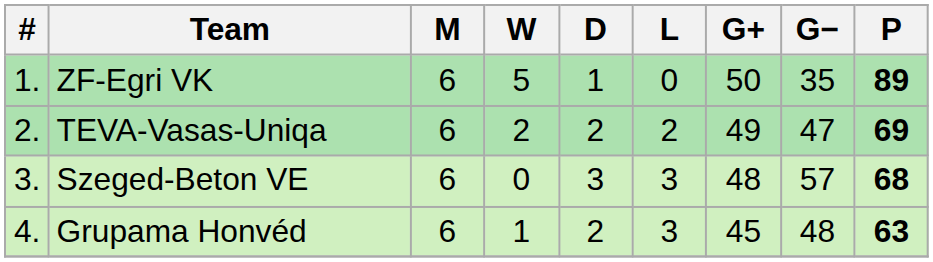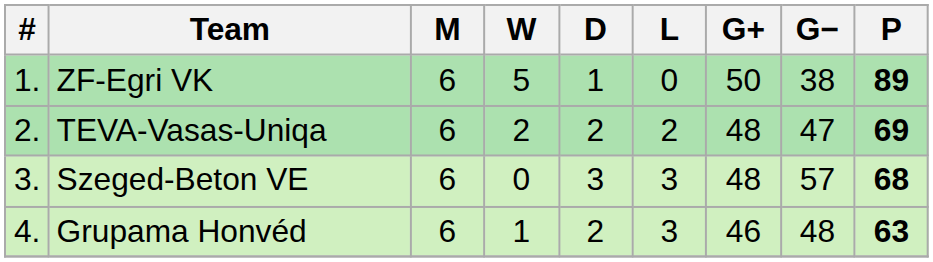ZF-Egri VK | G−: 35 -> 38
TEVA-Vasas-Uniqa | G+: 49 -> 48
Grupama Honvéd | G+: 45 -> 46
